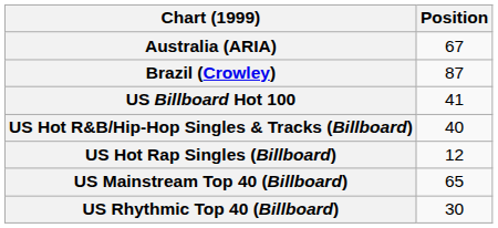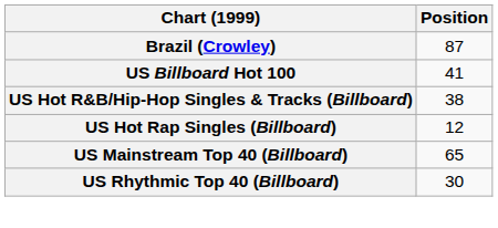- row: Australia (ARIA) | 67
US Hot R&B/Hip-Hop Singles & Tracks (Billboard) | Position: 40 -> 38
